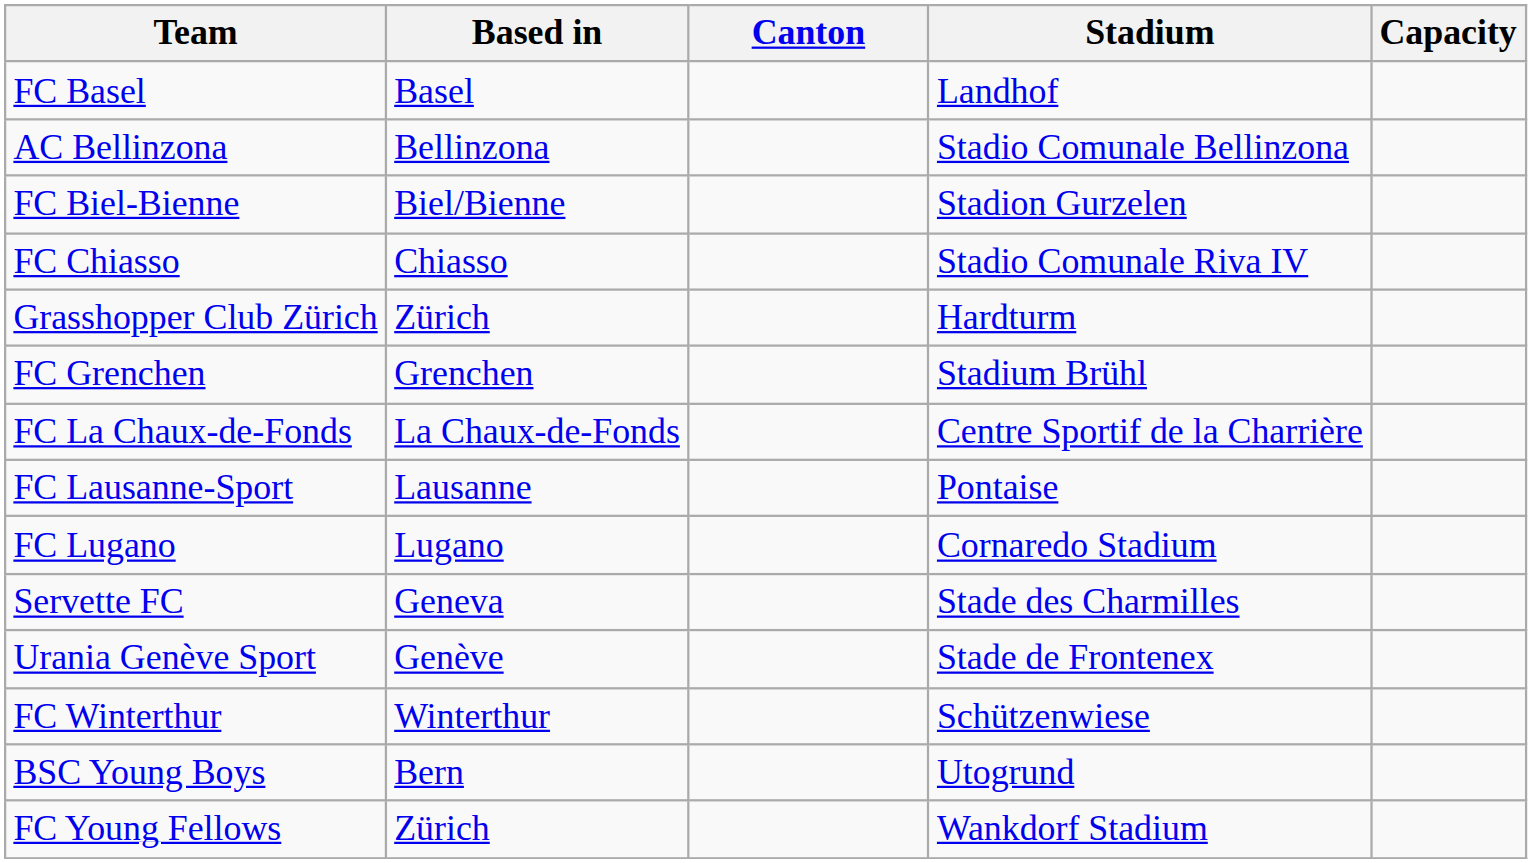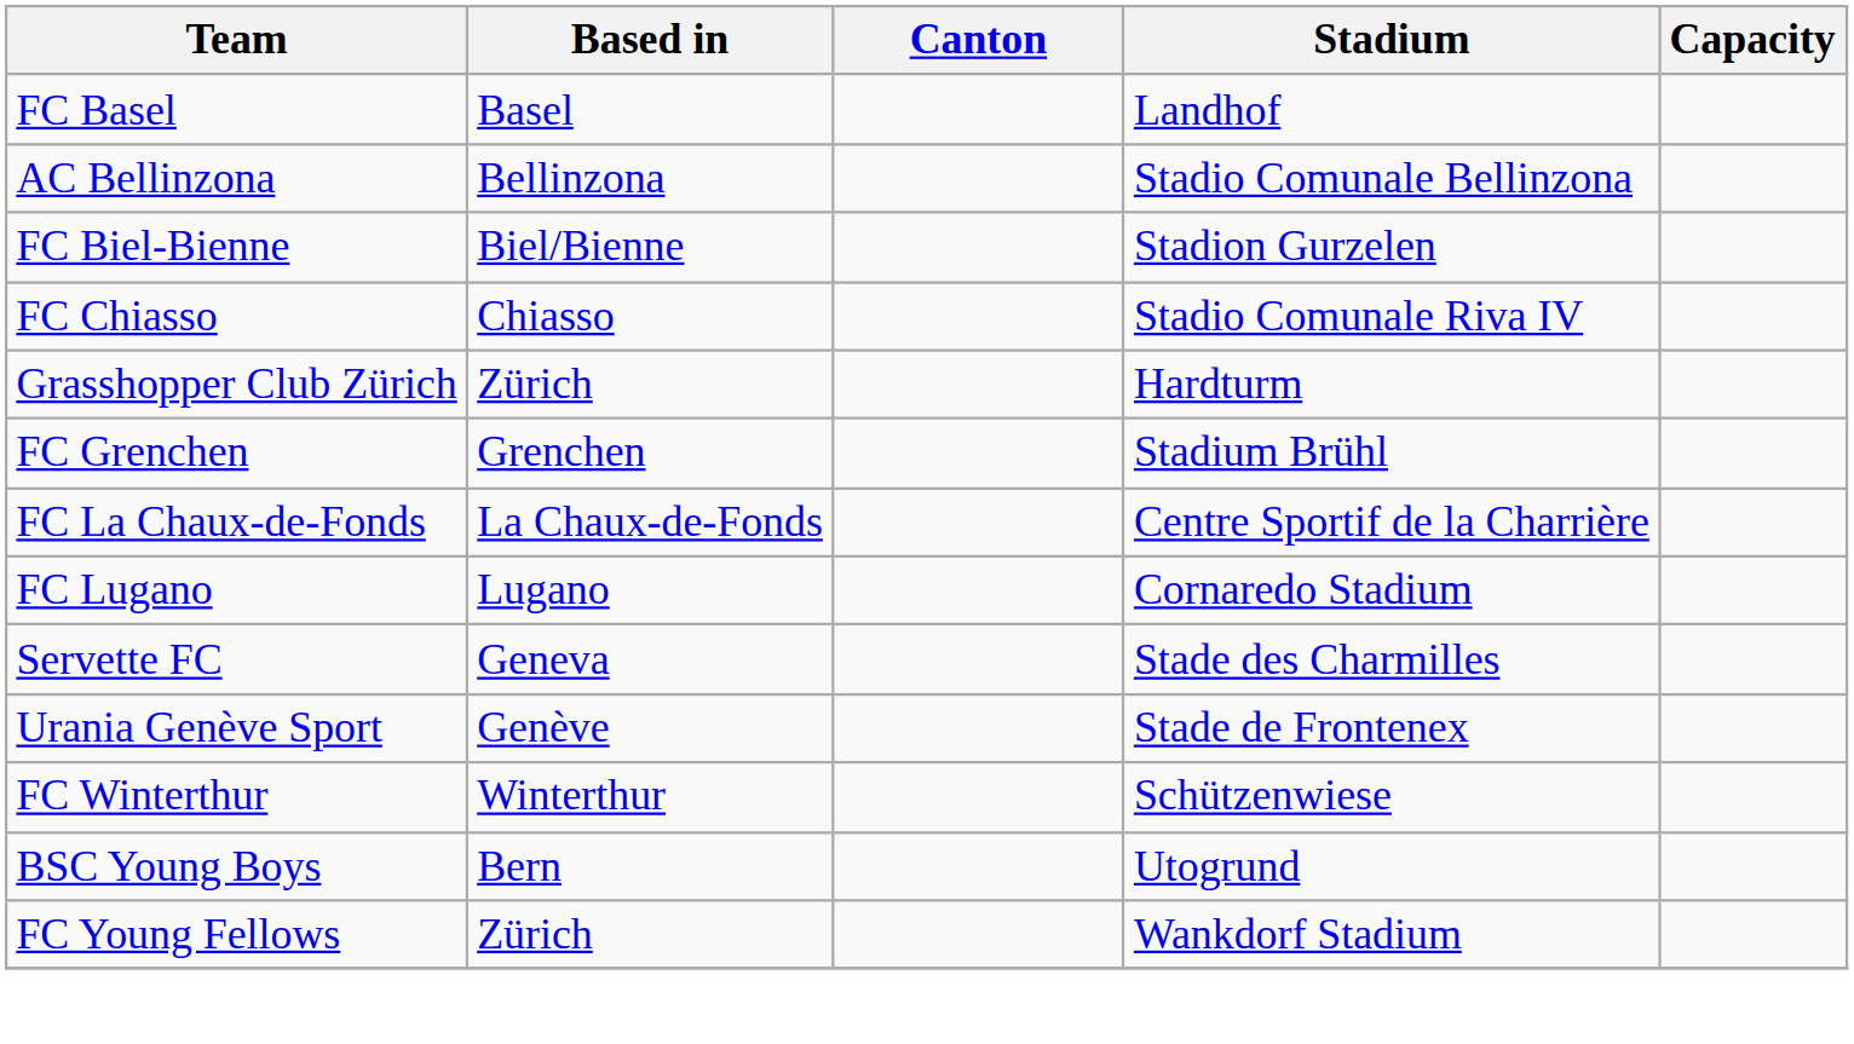- row: FC Lausanne-Sport | Lausanne | Pontaise
